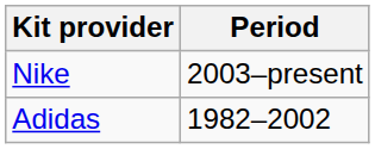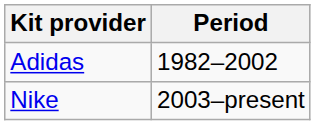rows swapped: Adidas <-> Nike
